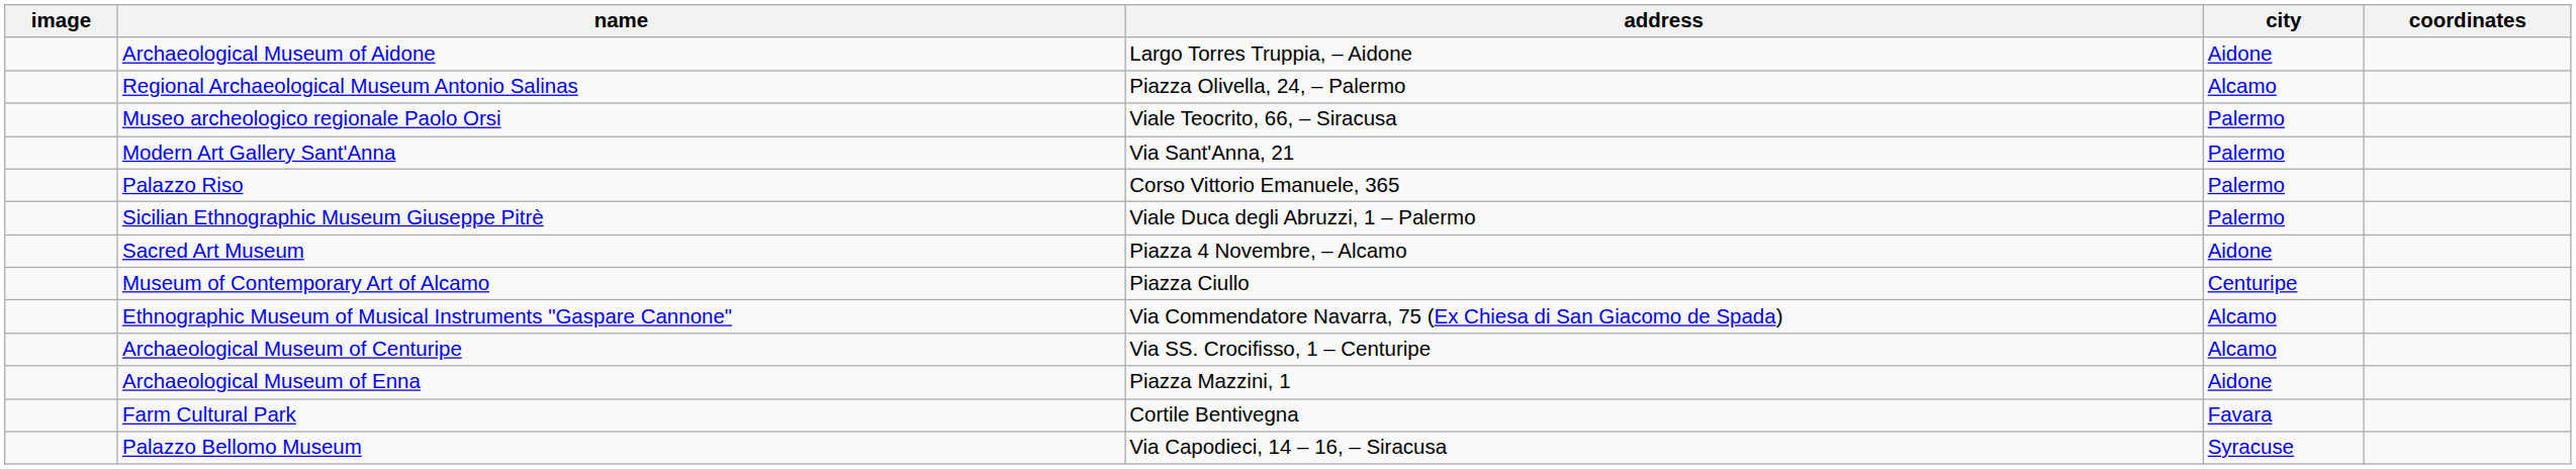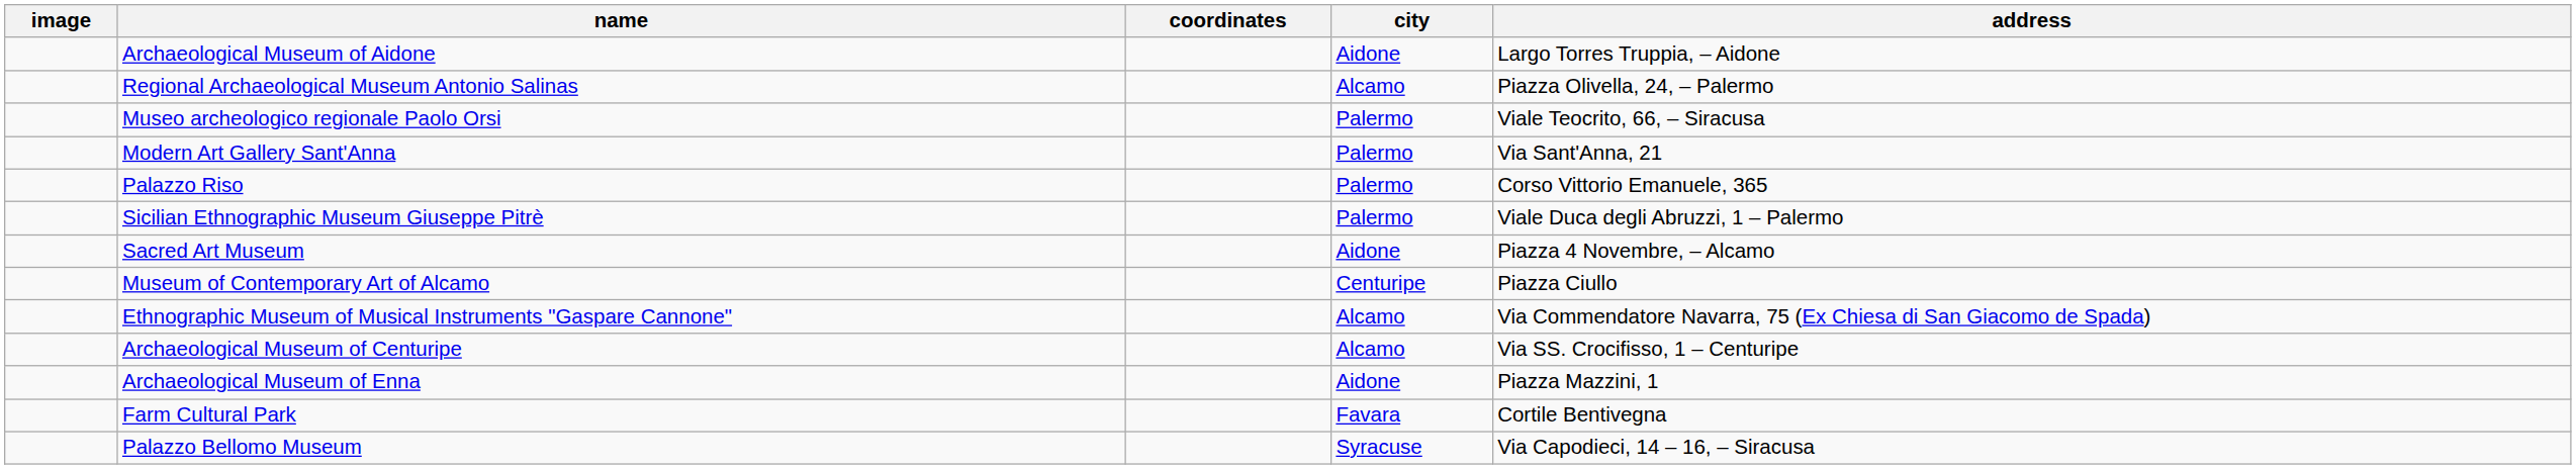columns swapped: address <-> coordinates
